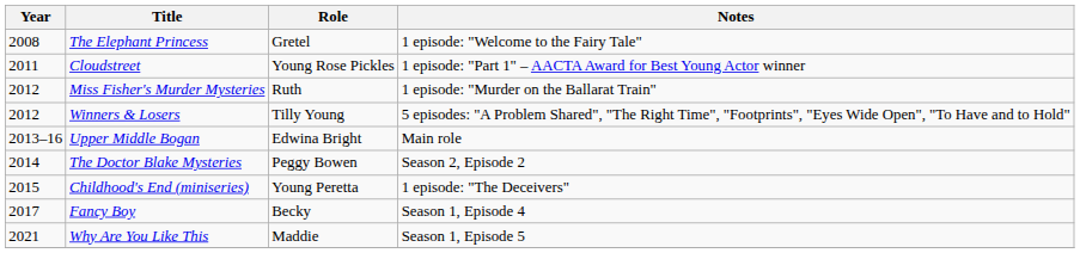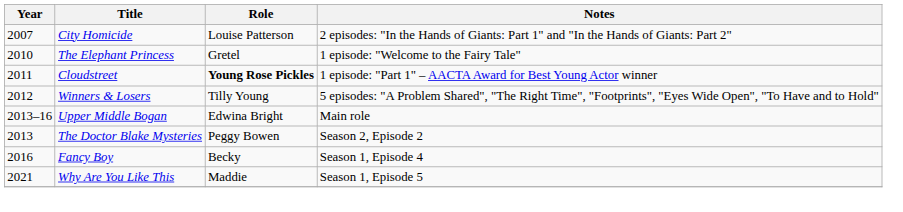+ row: 2007 | City Homicide | Louise Patterson | 2 episodes: "In the Hands of Giants: Part 1" and "In the Hands of Giants: Part 2"
The Elephant Princess | Year: 2008 -> 2010
Cloudstreet | Role: normal -> bold
- row: 2012 | Miss Fisher's Murder Mysteries | Ruth | 1 episode: "Murder on the Ballarat Train"
The Doctor Blake Mysteries | Year: 2014 -> 2013
- row: 2015 | Childhood's End (miniseries) | Young Peretta | 1 episode: "The Deceivers"
Fancy Boy | Year: 2017 -> 2016
